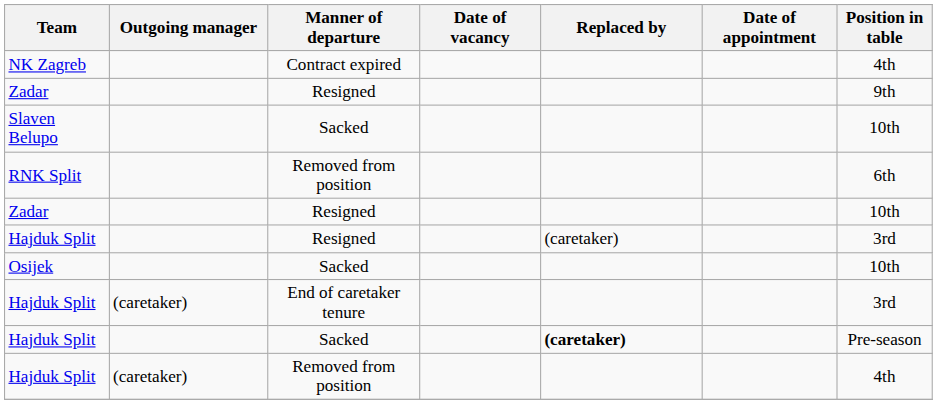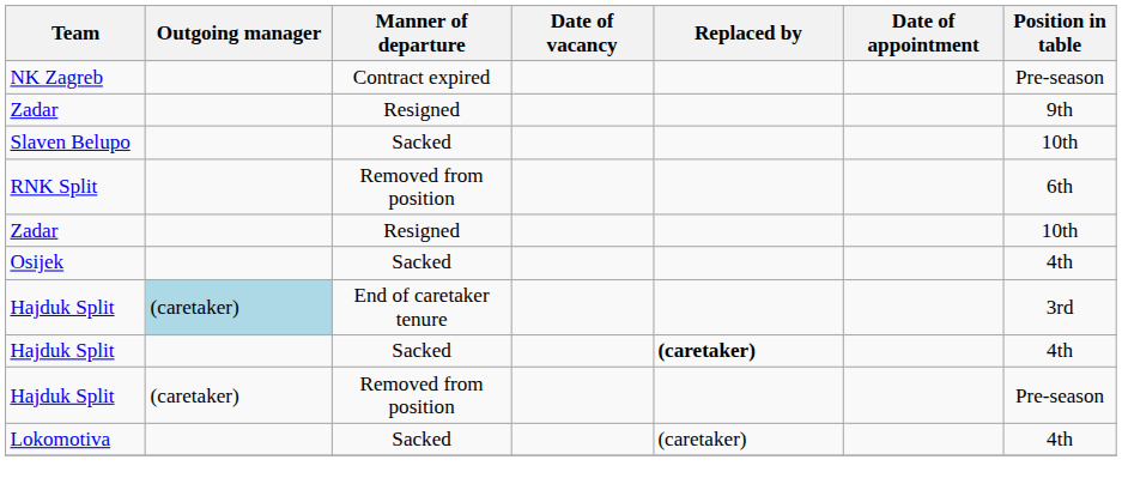NK Zagreb | Position in table: 4th -> Pre-season
- row: Hajduk Split | Resigned | (caretaker) | 3rd
Osijek | Position in table: 10th -> 4th
Hajduk Split / End of caretaker tenure | Outgoing manager: no background -> lightblue background
Hajduk Split / Sacked | Position in table: Pre-season -> 4th
Hajduk Split / Removed from position | Position in table: 4th -> Pre-season
+ row: Lokomotiva | Sacked | (caretaker) | 4th
